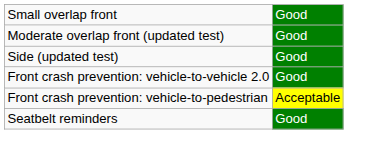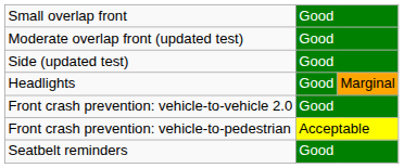+ row: Headlights | Good | Marginal
